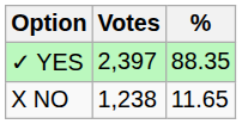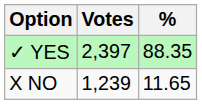X NO | Votes: 1,238 -> 1,239
